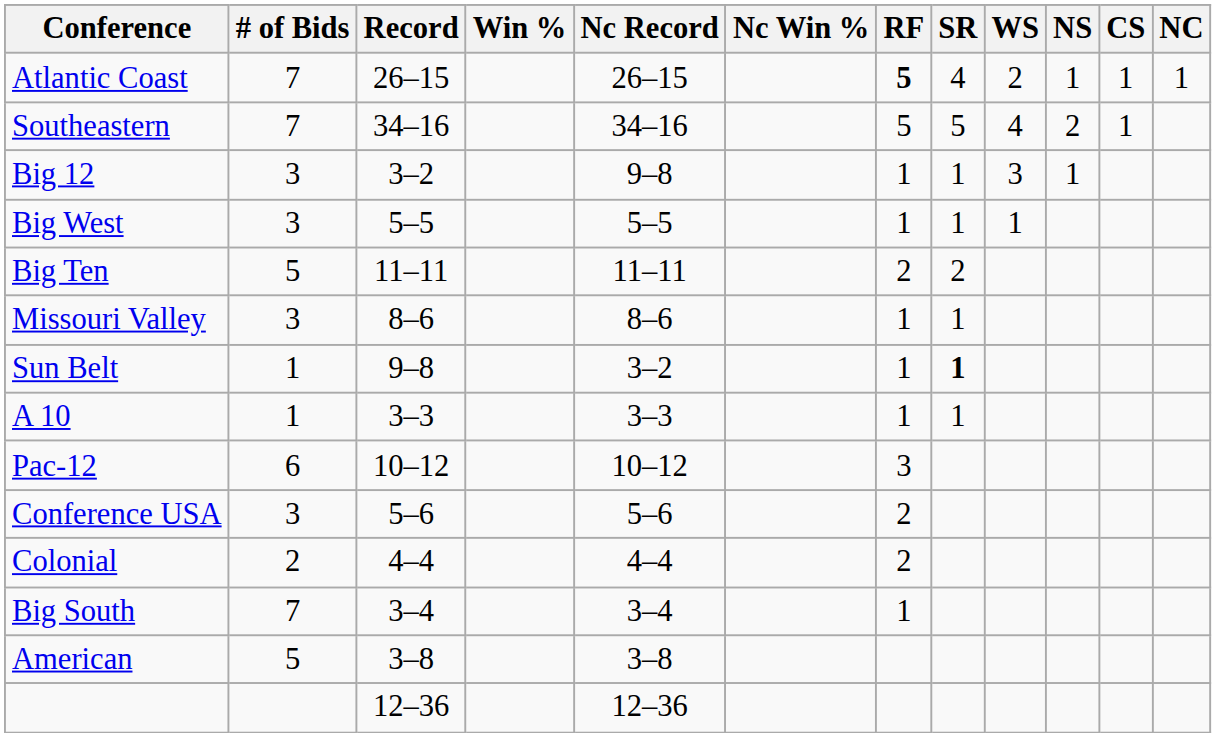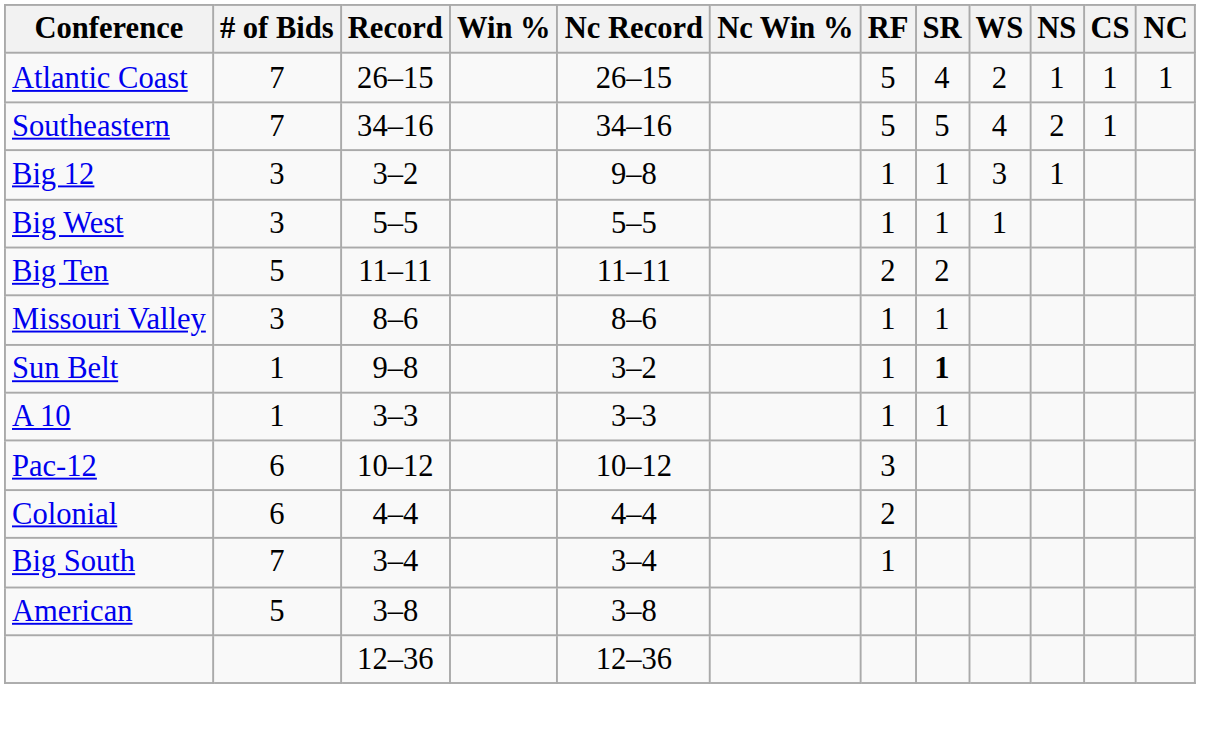Atlantic Coast | RF: bold -> normal
- row: Conference USA | 3 | 5–6 | 5–6 | 2
Colonial | # of Bids: 2 -> 6
